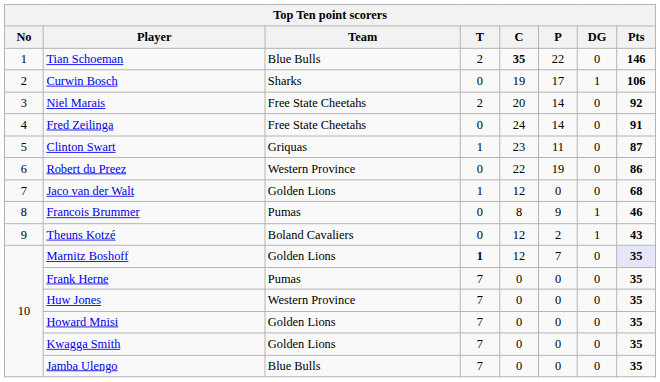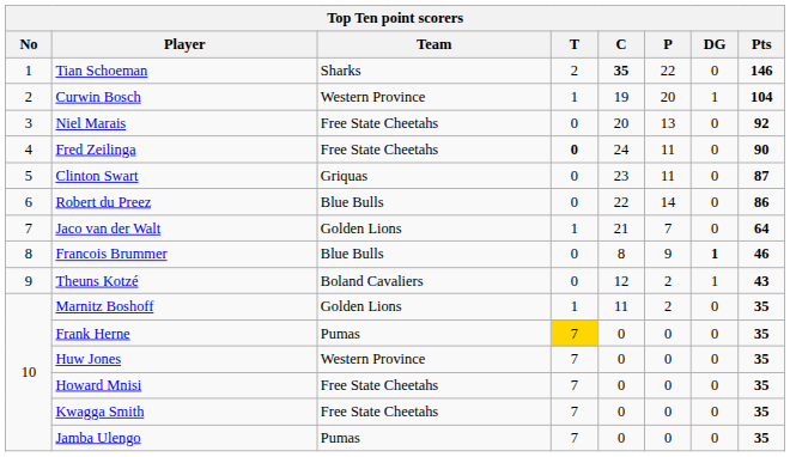Tian Schoeman | Team: Blue Bulls -> Sharks
Curwin Bosch | Team: Sharks -> Western Province
Curwin Bosch | T: 0 -> 1
Curwin Bosch | P: 17 -> 20
Curwin Bosch | Pts: 106 -> 104
Niel Marais | T: 2 -> 0
Niel Marais | P: 14 -> 13
Fred Zeilinga | T: normal -> bold
Fred Zeilinga | P: 14 -> 11
Fred Zeilinga | Pts: 91 -> 90
Clinton Swart | T: 1 -> 0
Robert du Preez | Team: Western Province -> Blue Bulls
Robert du Preez | P: 19 -> 14
Jaco van der Walt | C: 12 -> 21
Jaco van der Walt | P: 0 -> 7
Jaco van der Walt | Pts: 68 -> 64
Francois Brummer | Team: Pumas -> Blue Bulls
Francois Brummer | DG: normal -> bold
Marnitz Boshoff | T: bold -> normal
Marnitz Boshoff | C: 12 -> 11
Marnitz Boshoff | P: 7 -> 2
Marnitz Boshoff | Pts: lavender background -> no background
Frank Herne | T: no background -> gold background
Howard Mnisi | Team: Golden Lions -> Free State Cheetahs
Kwagga Smith | Team: Golden Lions -> Free State Cheetahs
Jamba Ulengo | Team: Blue Bulls -> Pumas
